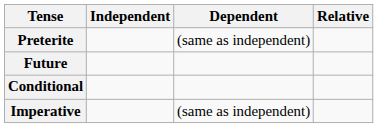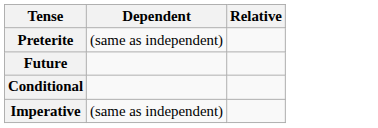- column: Independent
